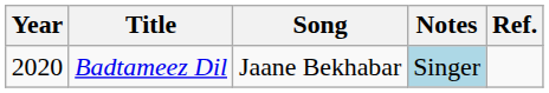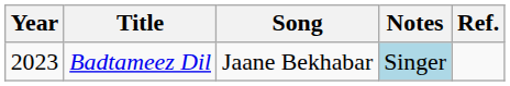Badtameez Dil | Year: 2020 -> 2023
